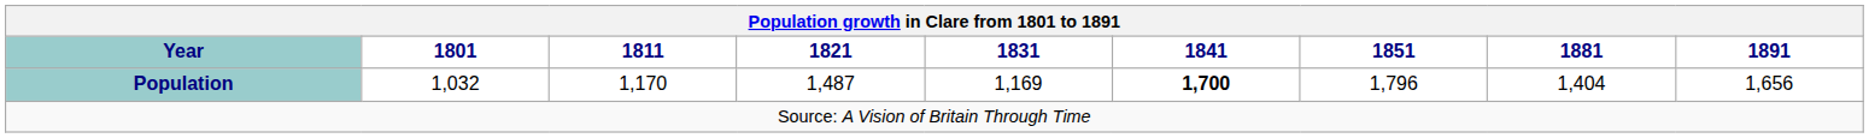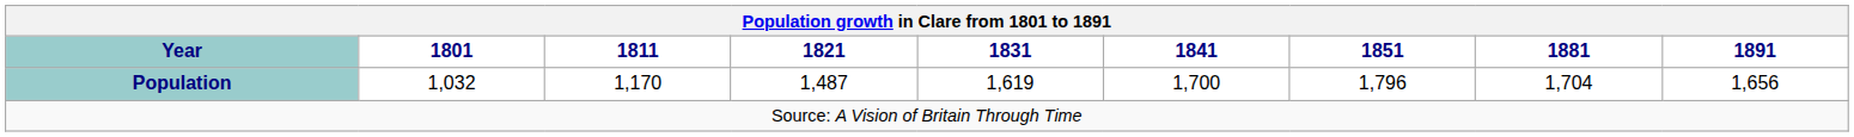Population | 1831: 1,169 -> 1,619
Population | 1841: bold -> normal
Population | 1881: 1,404 -> 1,704
